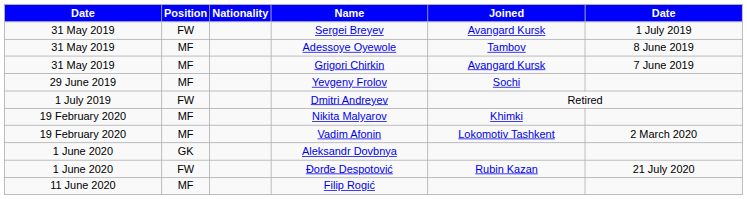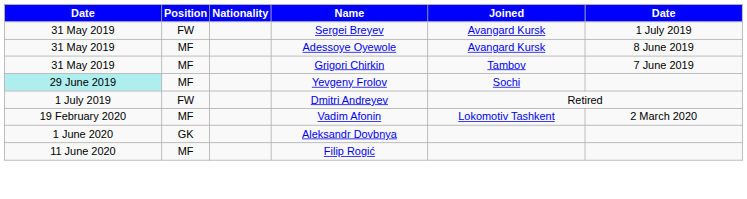Adessoye Oyewole | Joined: Tambov -> Avangard Kursk
Grigori Chirkin | Joined: Avangard Kursk -> Tambov
Yevgeny Frolov | column 1: no background -> paleturquoise background
- row: 19 February 2020 | MF | Nikita Malyarov | Khimki
- row: 1 June 2020 | FW | Đorđe Despotović | Rubin Kazan | 21 July 2020
